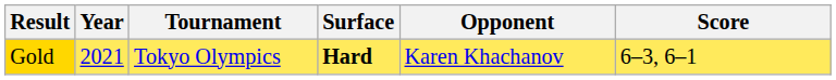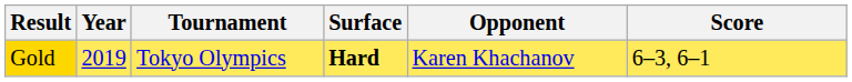Gold | Year: 2021 -> 2019
